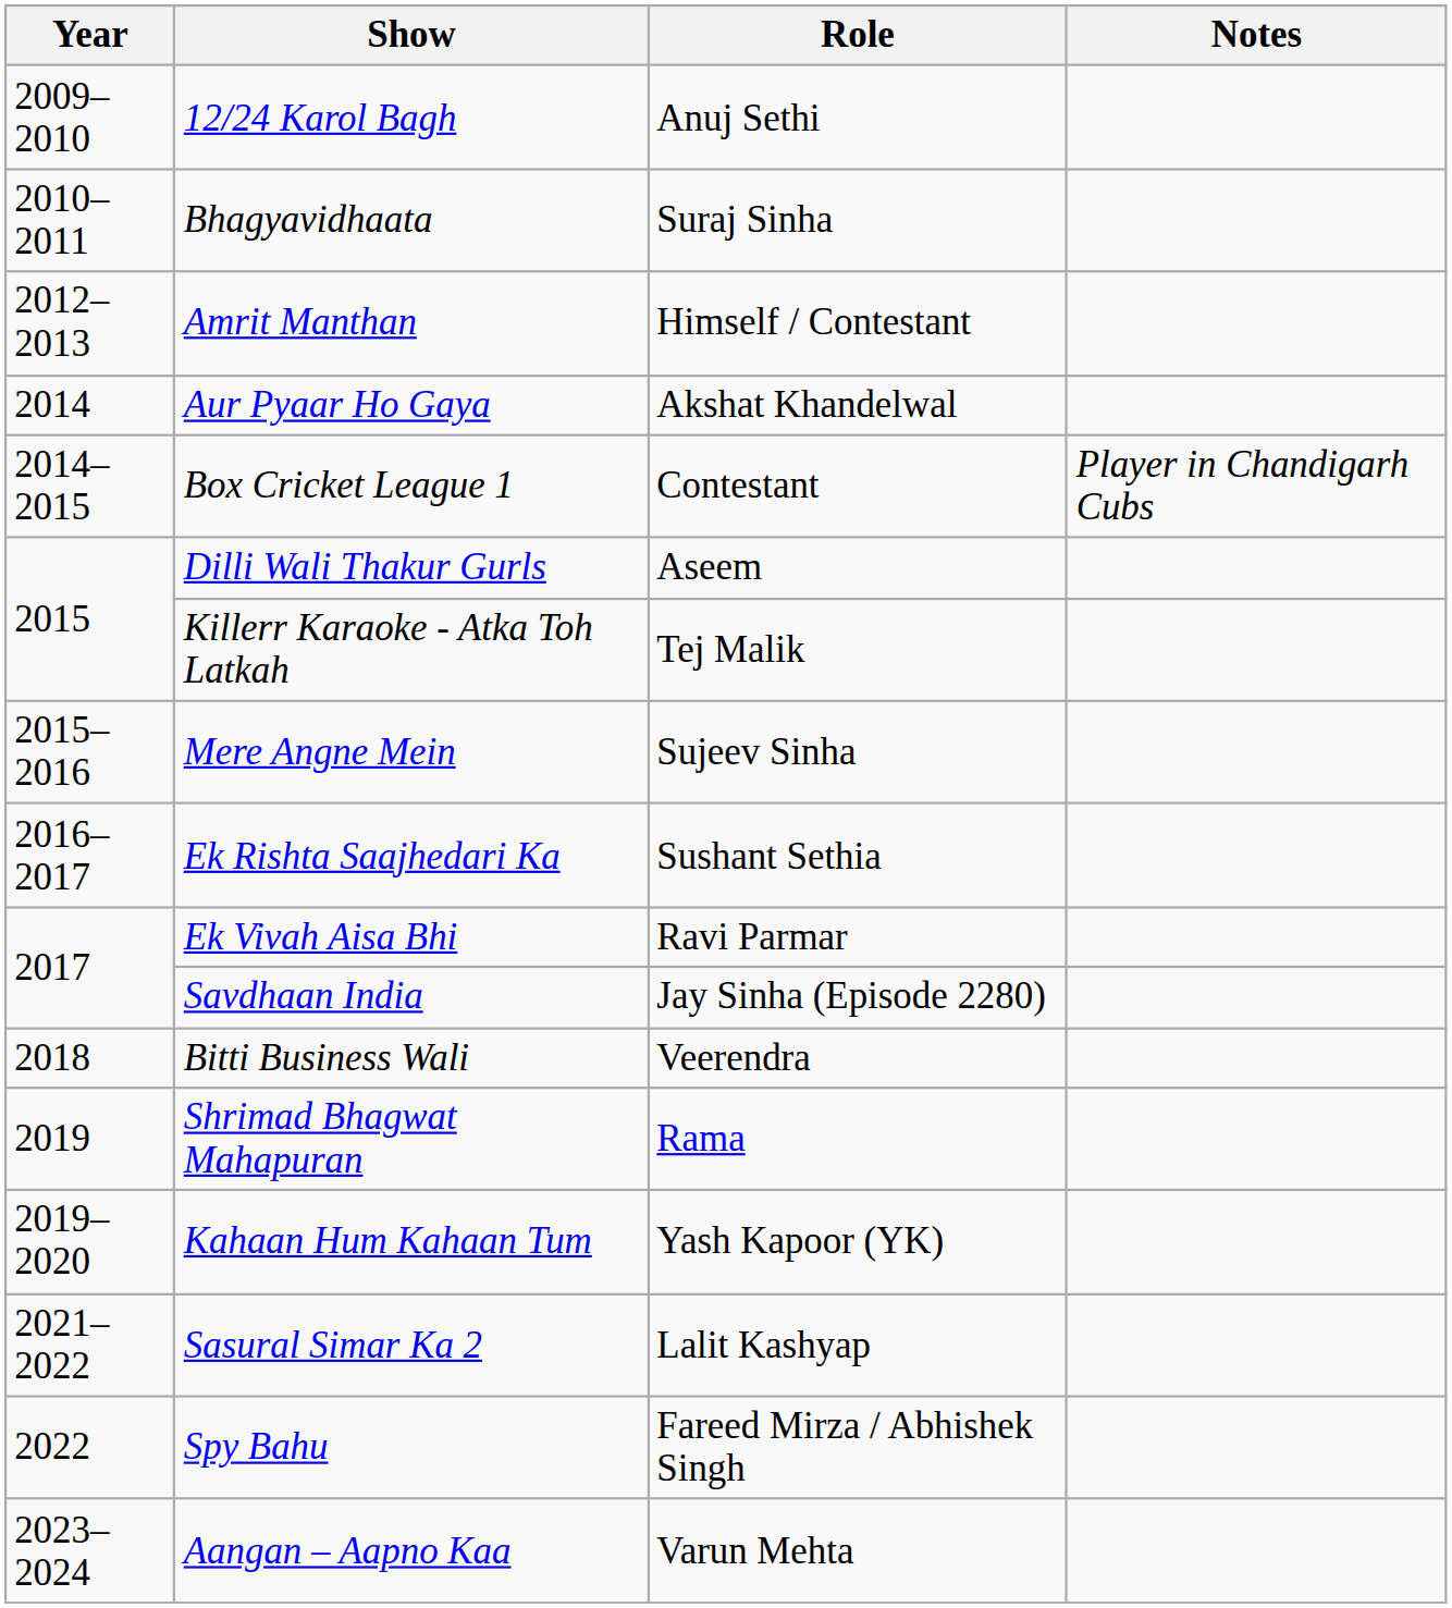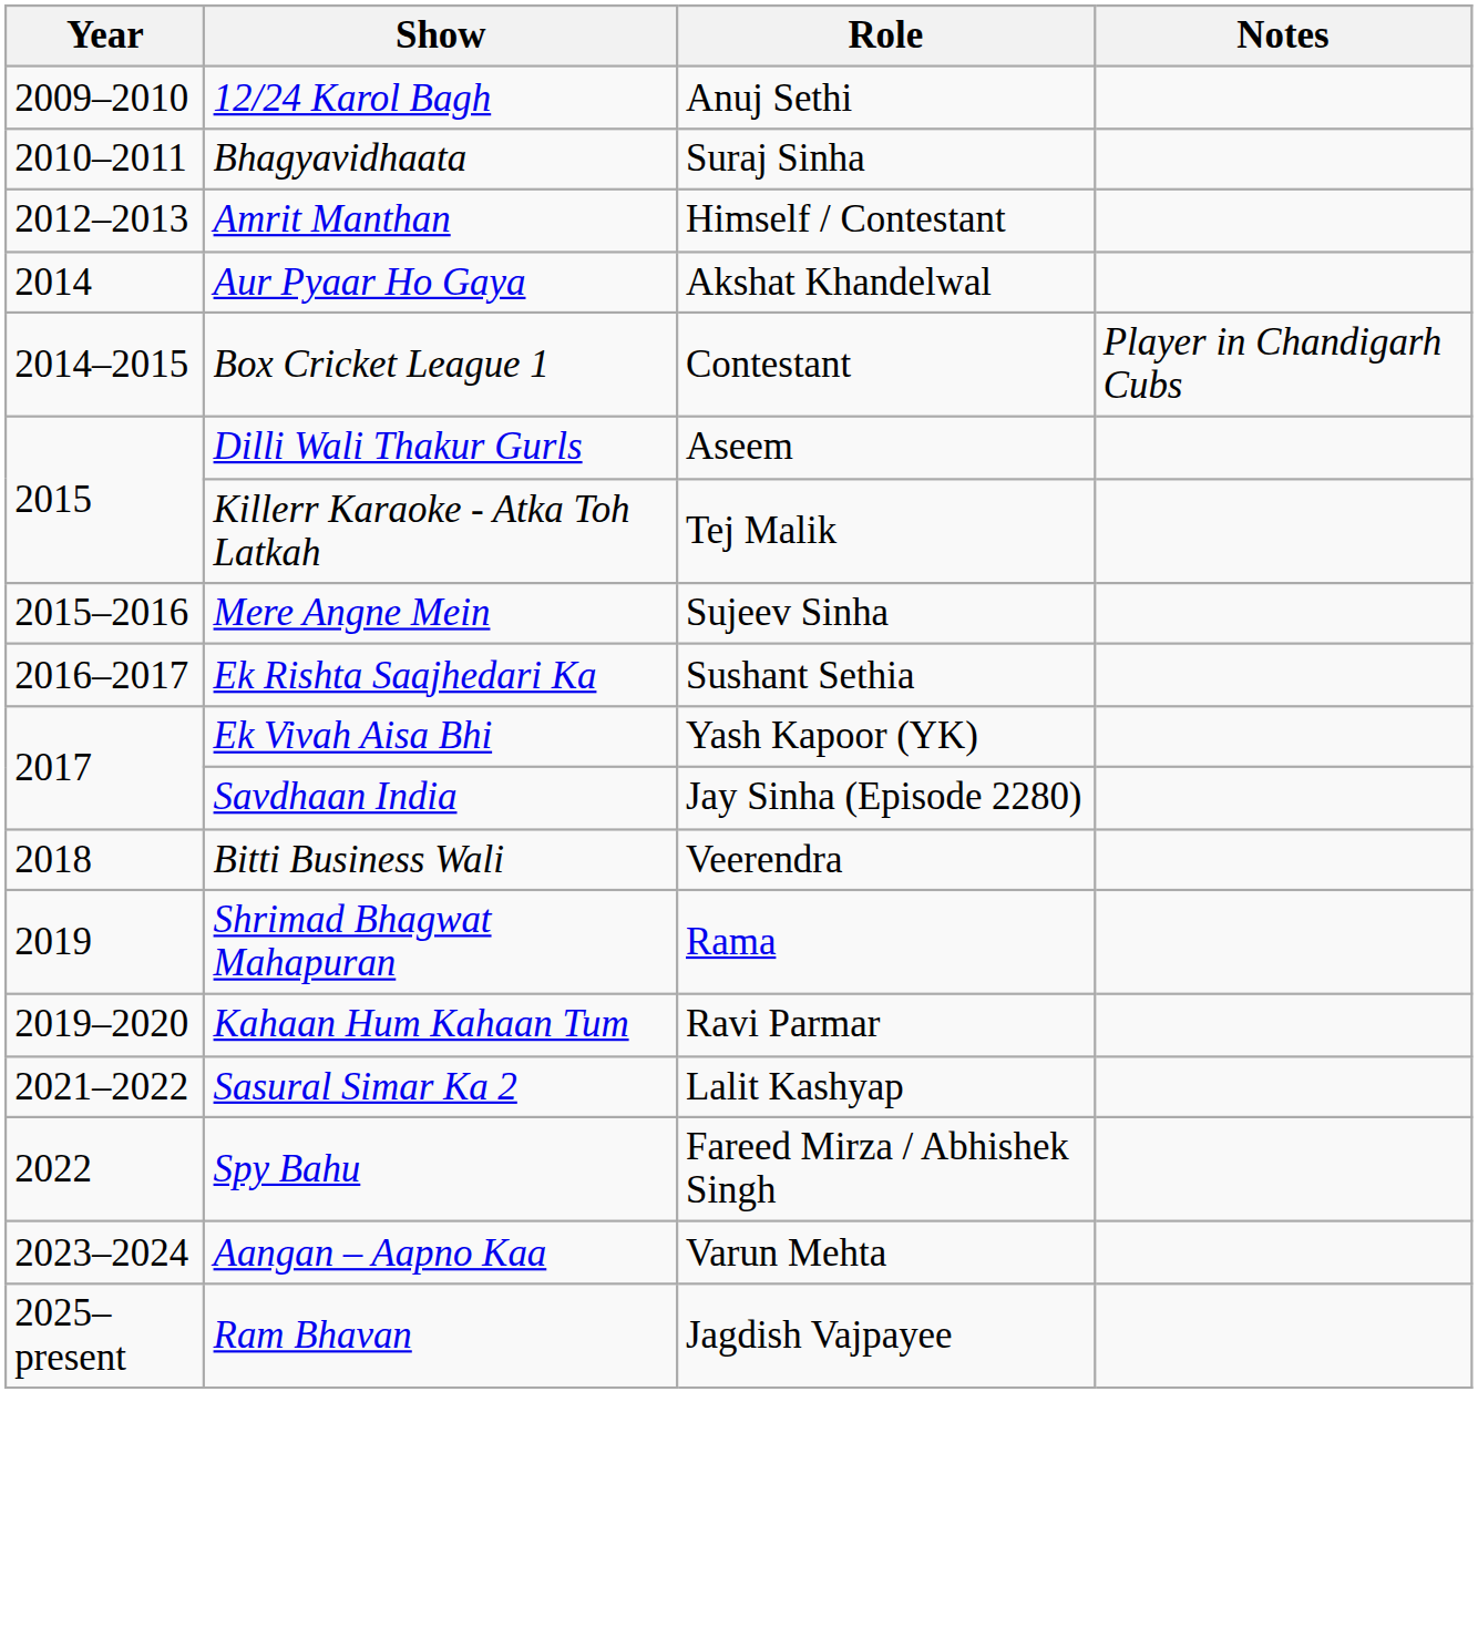Ek Vivah Aisa Bhi | Role: Ravi Parmar -> Yash Kapoor (YK)
Kahaan Hum Kahaan Tum | Role: Yash Kapoor (YK) -> Ravi Parmar
+ row: 2025–present | Ram Bhavan | Jagdish Vajpayee
